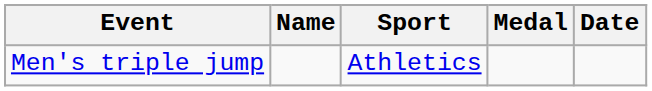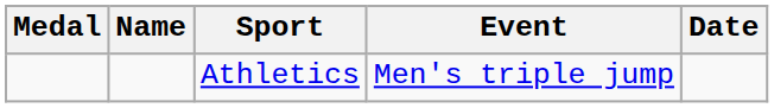columns swapped: Medal <-> Event
